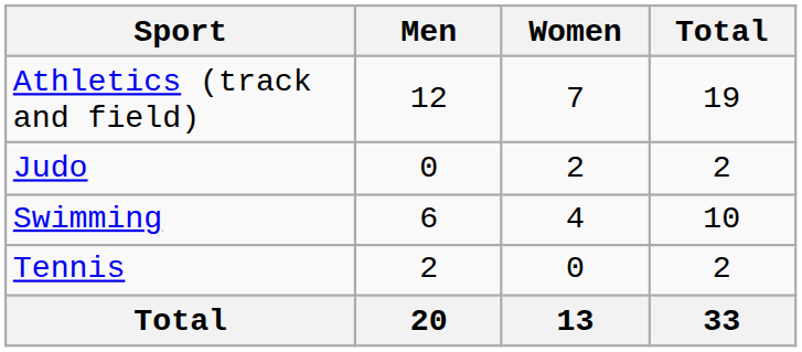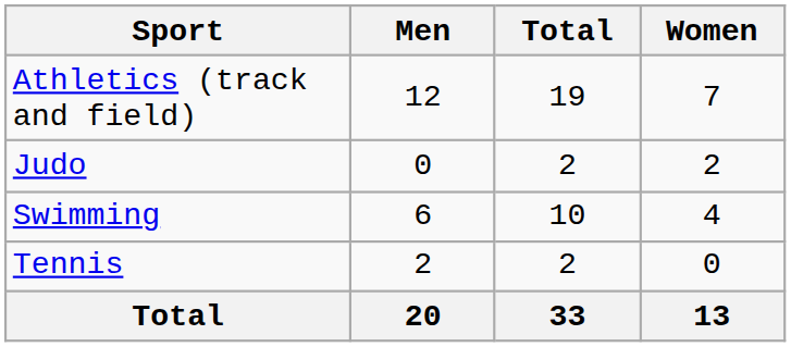columns swapped: Women <-> Total
